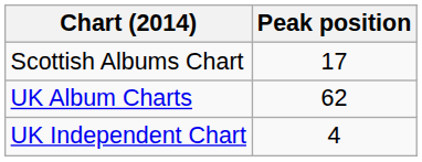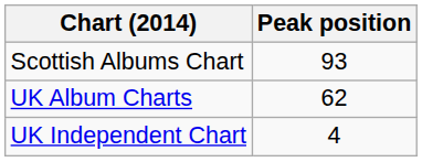Scottish Albums Chart | Peak position: 17 -> 93
